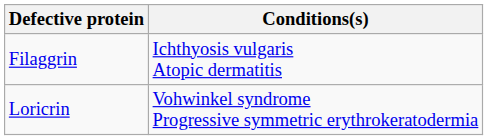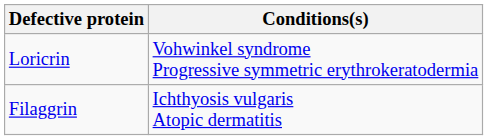rows swapped: Loricrin <-> Filaggrin
